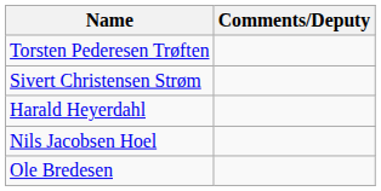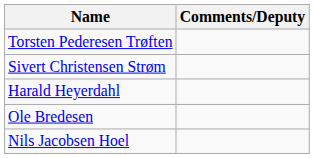rows swapped: Ole Bredesen <-> Nils Jacobsen Hoel
